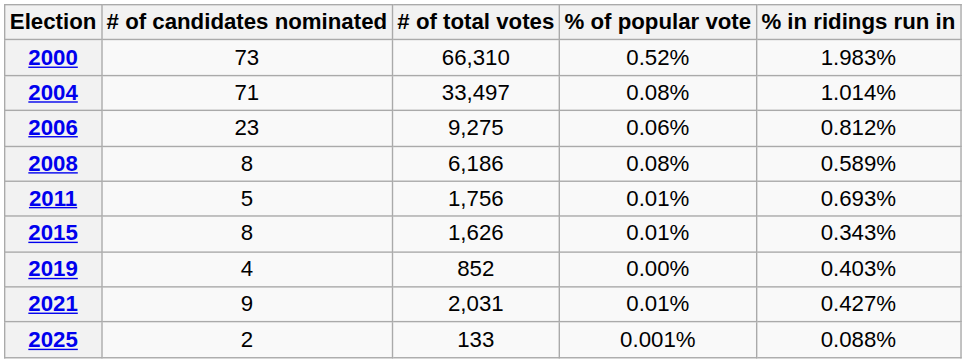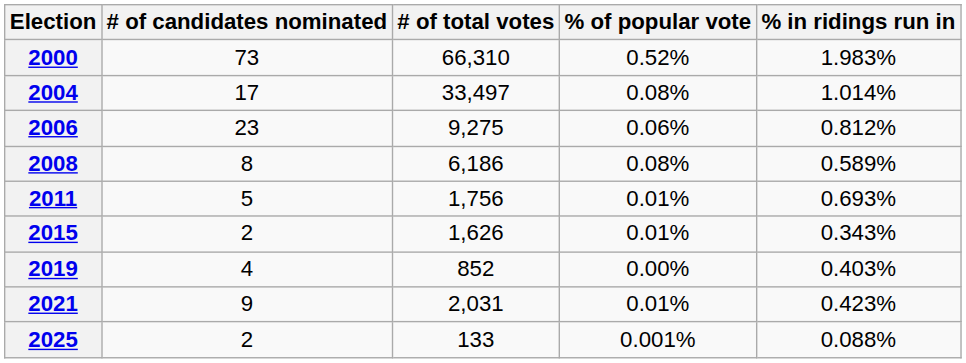2004 | # of candidates nominated: 71 -> 17
2015 | # of candidates nominated: 8 -> 2
2021 | % in ridings run in: 0.427% -> 0.423%
